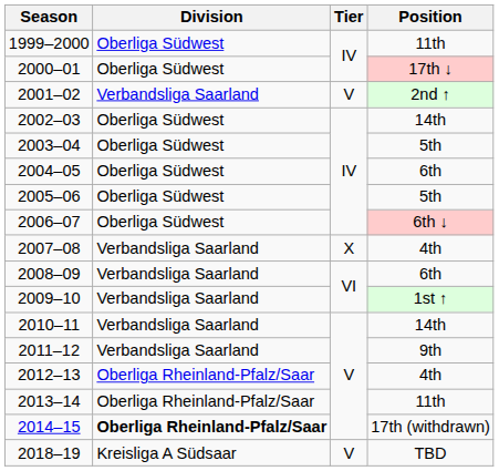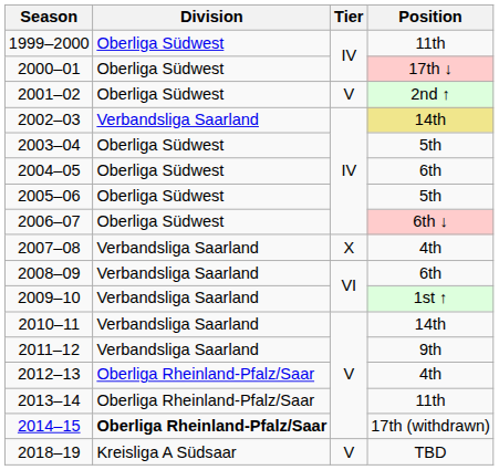2001–02 | Division: Verbandsliga Saarland -> Oberliga Südwest
2002–03 | Division: Oberliga Südwest -> Verbandsliga Saarland
2002–03 | Position: no background -> khaki background
